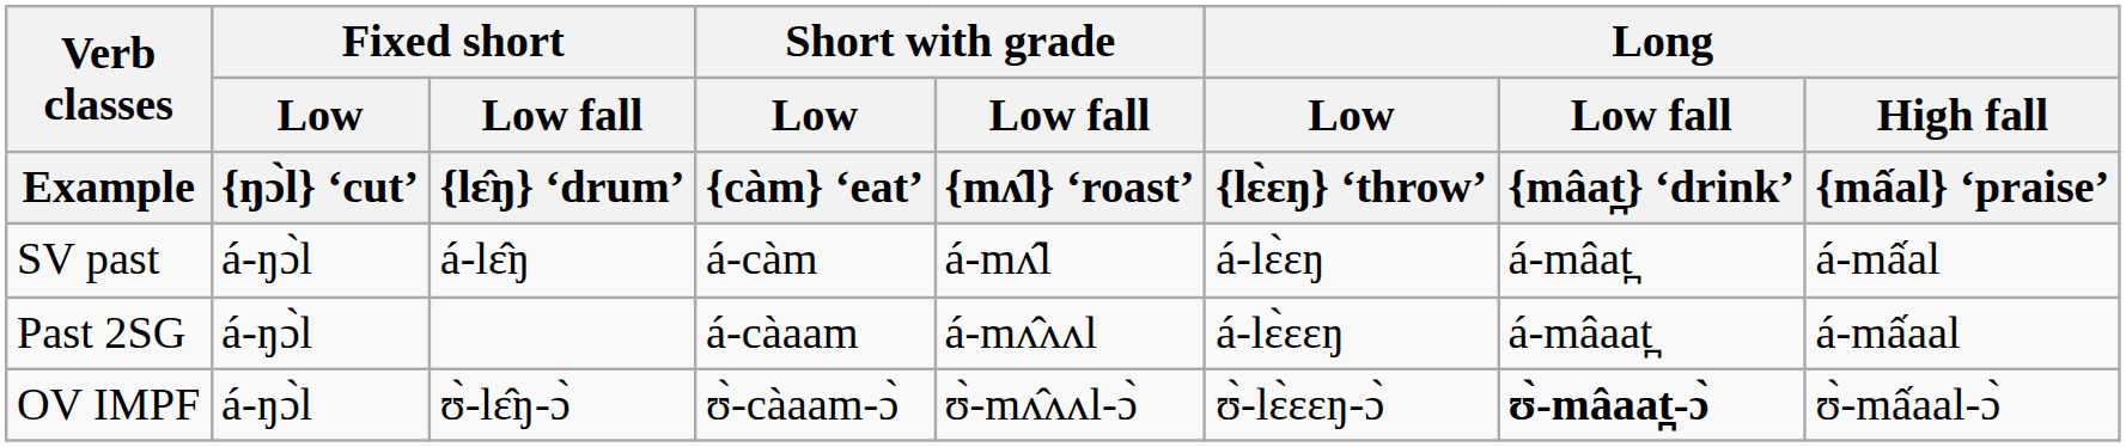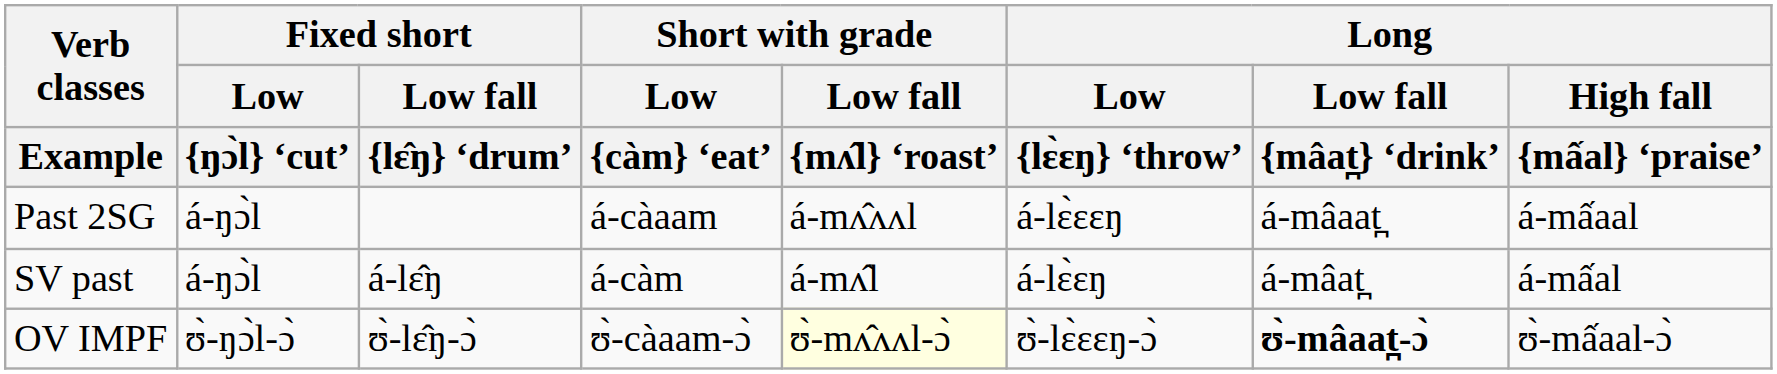rows swapped: SV past <-> Past 2SG
OV IMPF | Fixed short / Low / {ŋɔ̀l} ‘cut’: á-ŋɔ̀l -> ʊ̀-ŋɔ̀l-ɔ̀
OV IMPF | Short with grade / Low fall / {mʌ̂l} ‘roast’: no background -> lightyellow background
